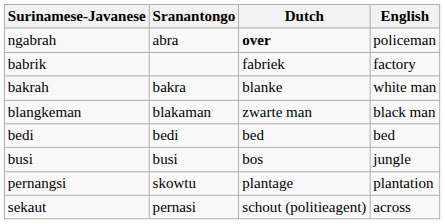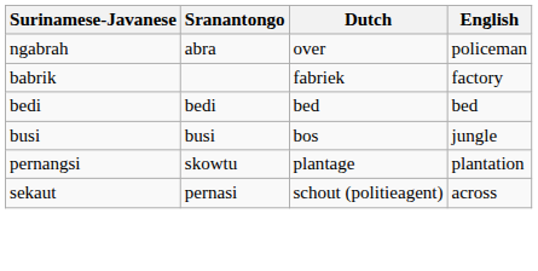ngabrah | Dutch: bold -> normal
- row: bakrah | bakra | blanke | white man
- row: blangkeman | blakaman | zwarte man | black man
